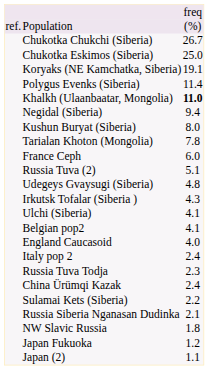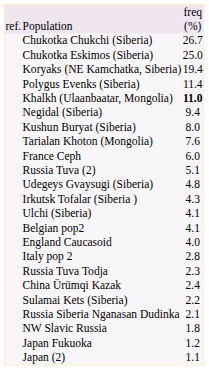Koryaks (NE Kamchatka, Siberia) | column 3: 19.1 -> 19.4
Tarialan Khoton (Mongolia) | column 3: 7.8 -> 7.6
Italy pop 2 | column 3: 2.4 -> 2.8
